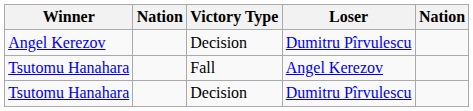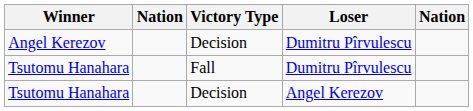Tsutomu Hanahara / Fall | Loser: Angel Kerezov -> Dumitru Pîrvulescu
Tsutomu Hanahara / Decision | Loser: Dumitru Pîrvulescu -> Angel Kerezov
